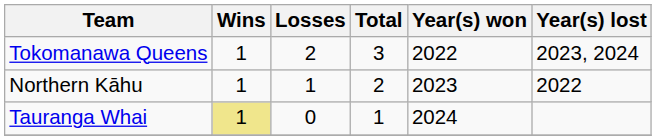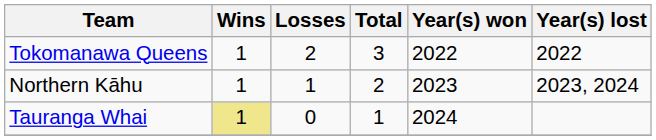Tokomanawa Queens | Year(s) lost: 2023, 2024 -> 2022
Northern Kāhu | Year(s) lost: 2022 -> 2023, 2024
